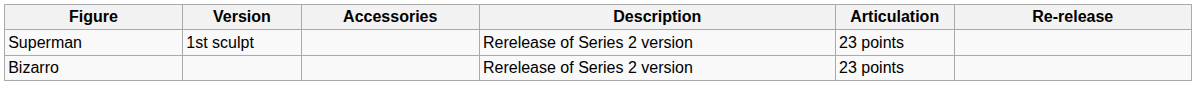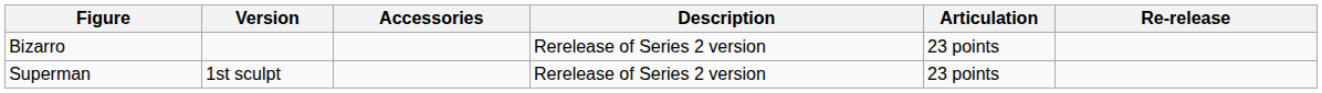rows swapped: Bizarro <-> Superman
